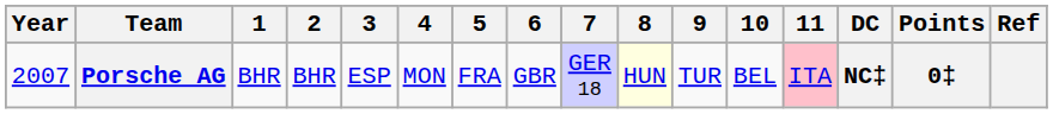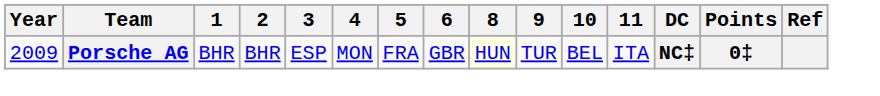- column: 7 | GER 18
Porsche AG | Year: 2007 -> 2009
Porsche AG | 11: pink background -> no background
